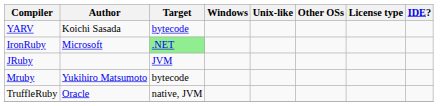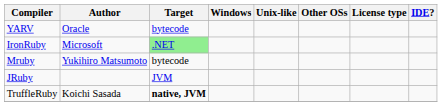YARV | Author: Koichi Sasada -> Oracle
rows swapped: JRuby <-> Mruby
TruffleRuby | Author: Oracle -> Koichi Sasada
TruffleRuby | Target: normal -> bold
